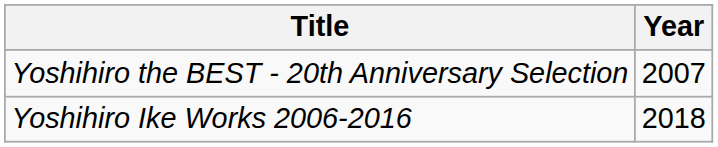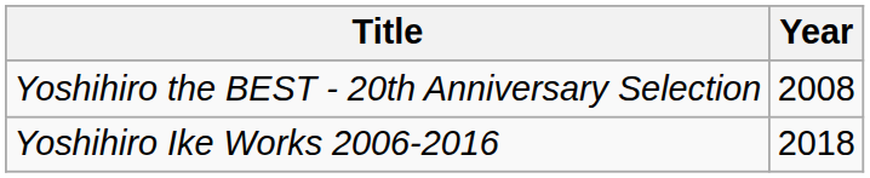Yoshihiro the BEST - 20th Anniversary Selection | Year: 2007 -> 2008
